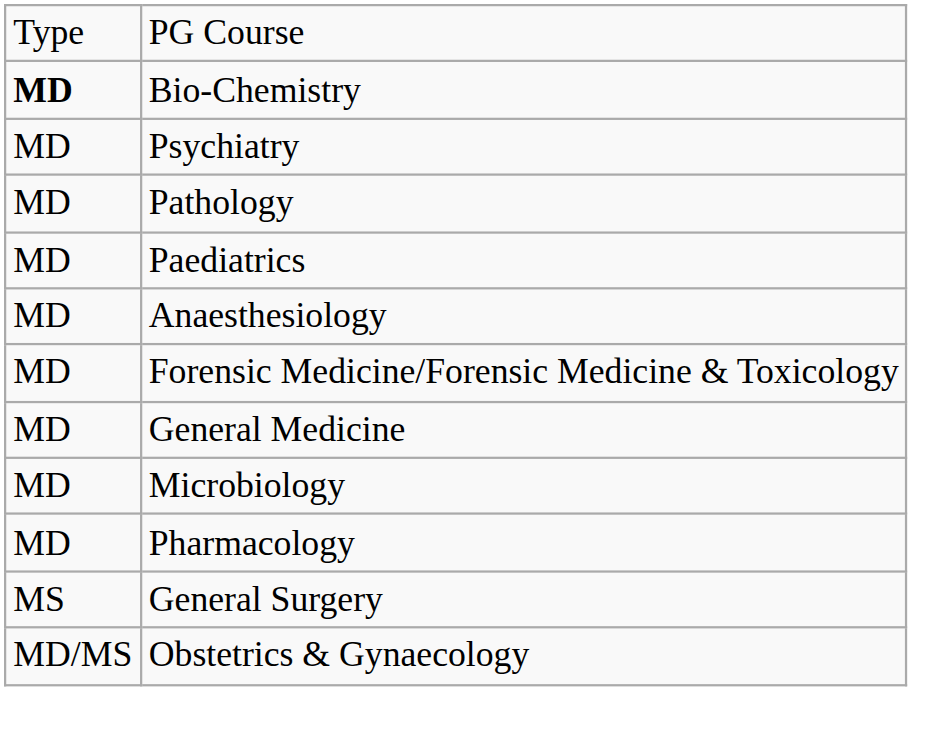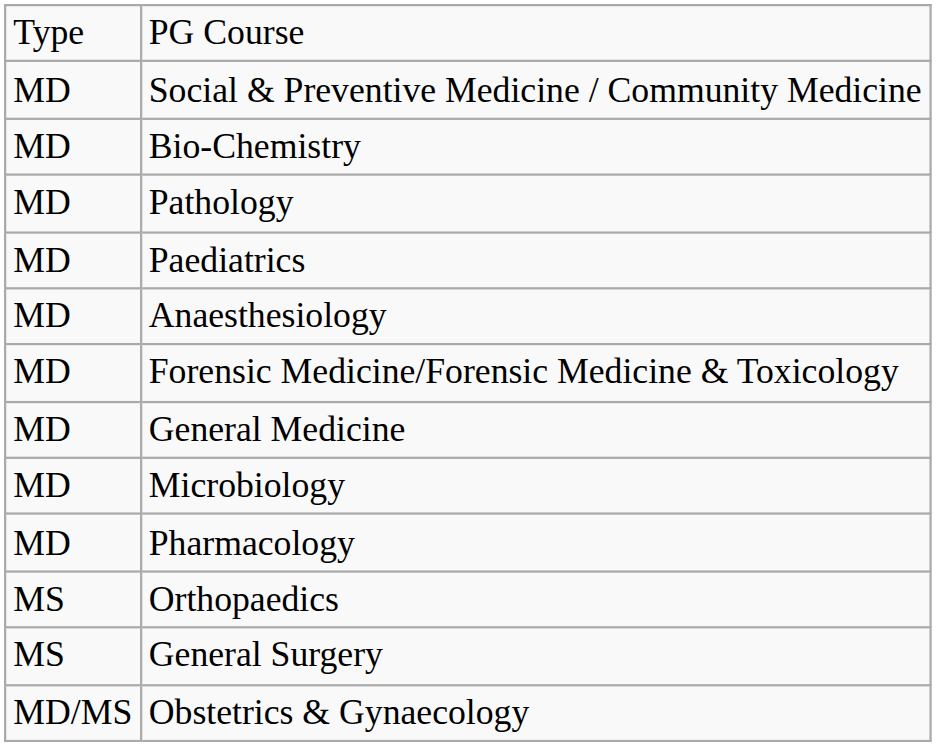+ row: MD | Social & Preventive Medicine / Community Medicine
Bio-Chemistry | column 1: bold -> normal
- row: MD | Psychiatry
+ row: MS | Orthopaedics
